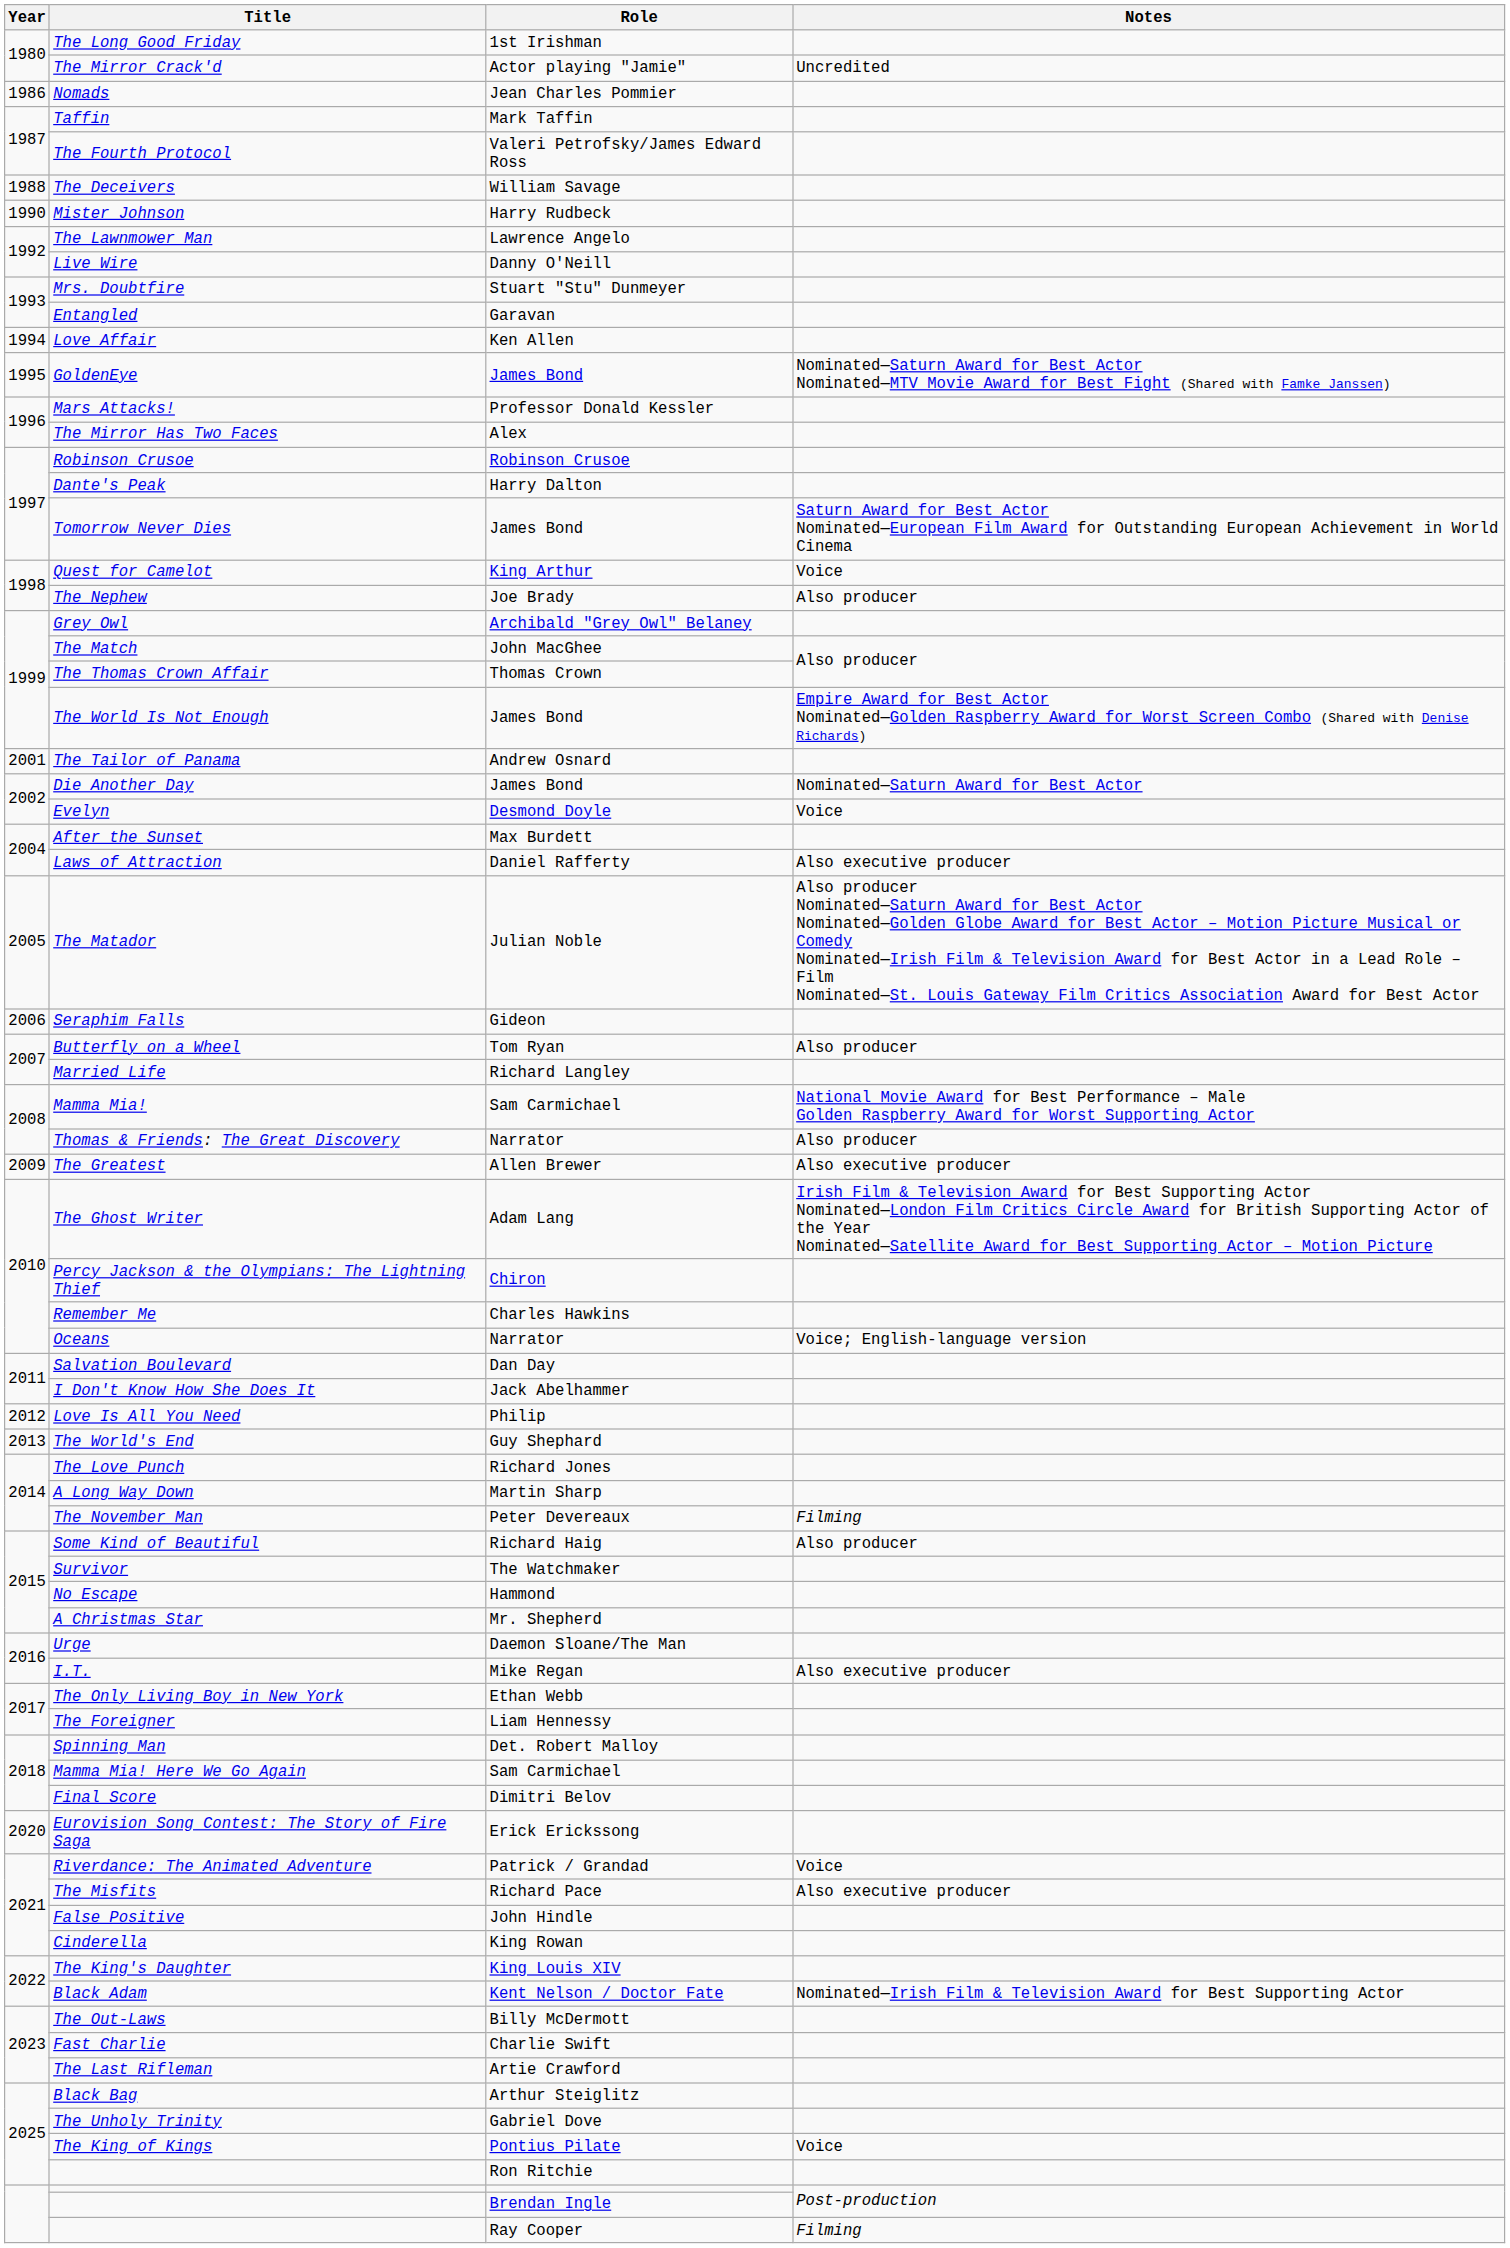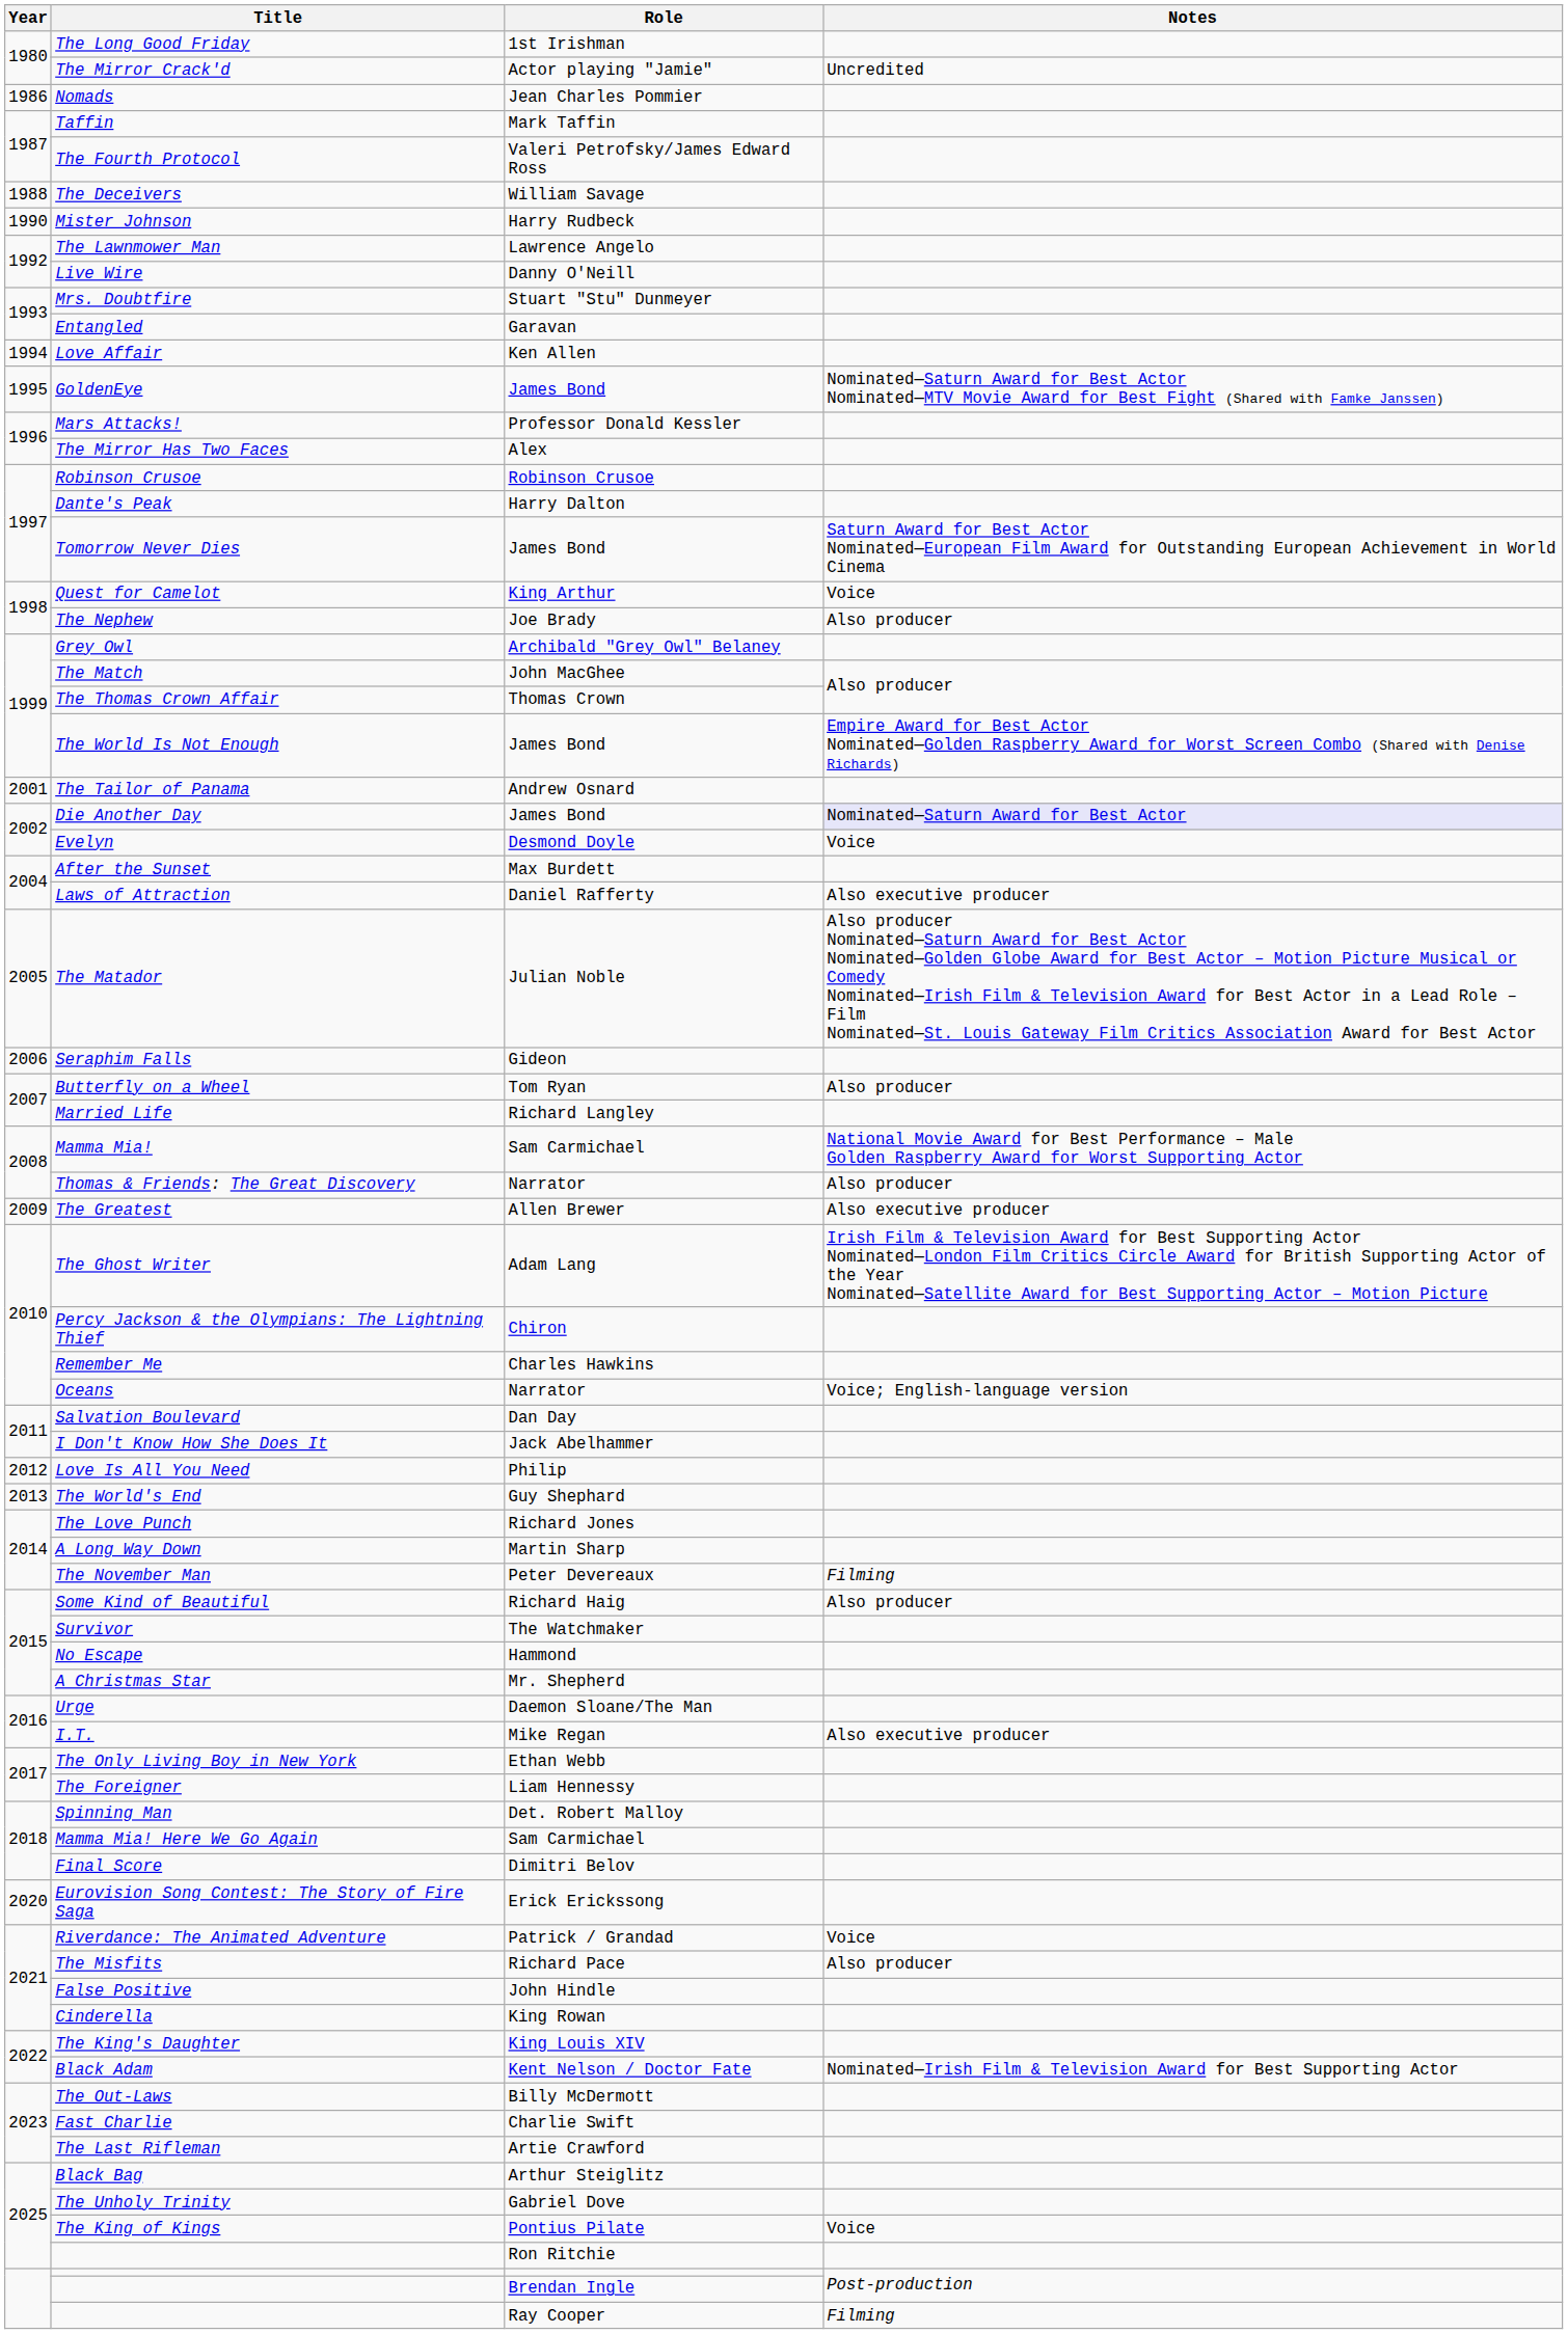Die Another Day | Notes: no background -> lavender background
The Misfits | Notes: Also executive producer -> Also producer
